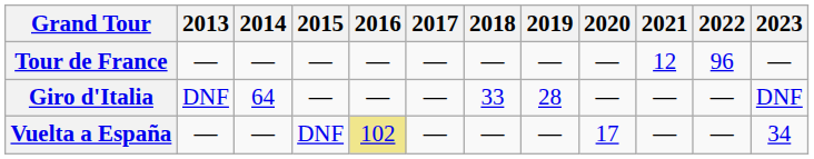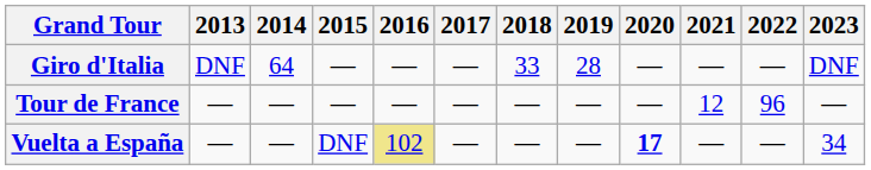rows swapped: Giro d'Italia <-> Tour de France
Vuelta a España | 2020: normal -> bold
